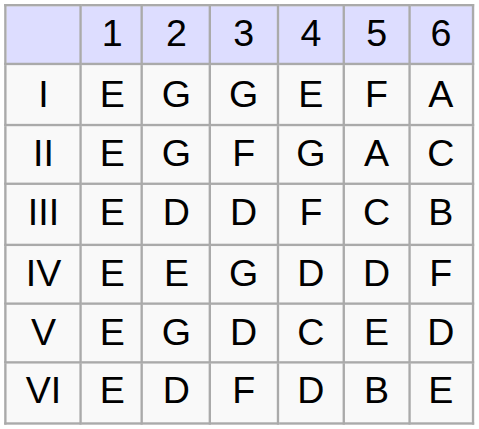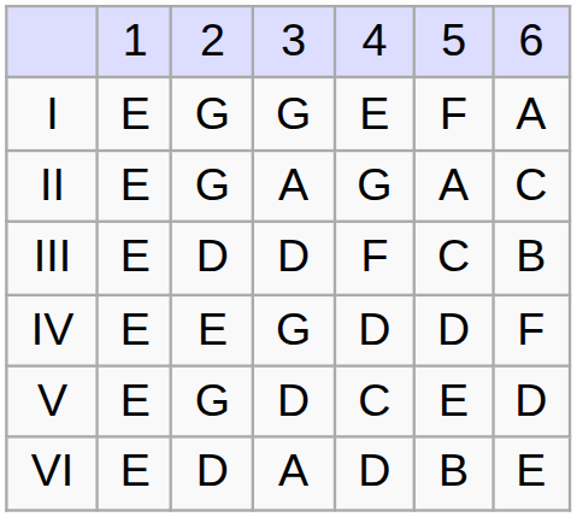II | column 4: F -> A
VI | column 4: F -> A
